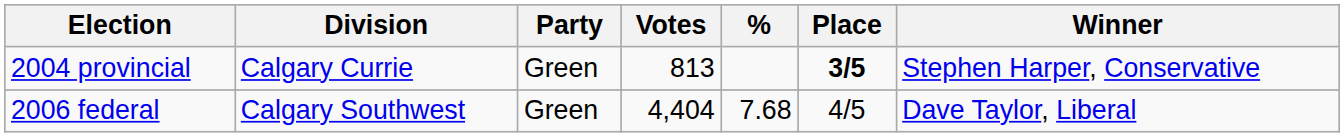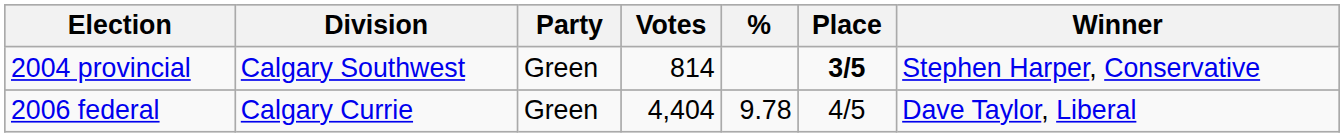2004 provincial | Division: Calgary Currie -> Calgary Southwest
2004 provincial | Votes: 813 -> 814
2006 federal | Division: Calgary Southwest -> Calgary Currie
2006 federal | %: 7.68 -> 9.78
